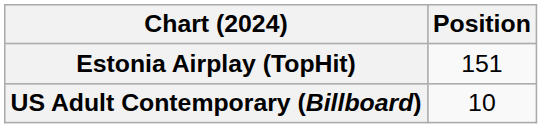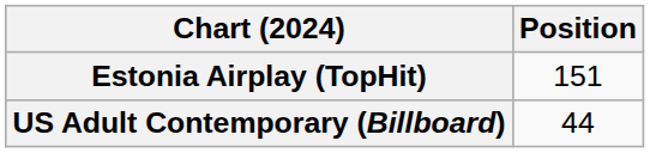US Adult Contemporary (Billboard) | Position: 10 -> 44
